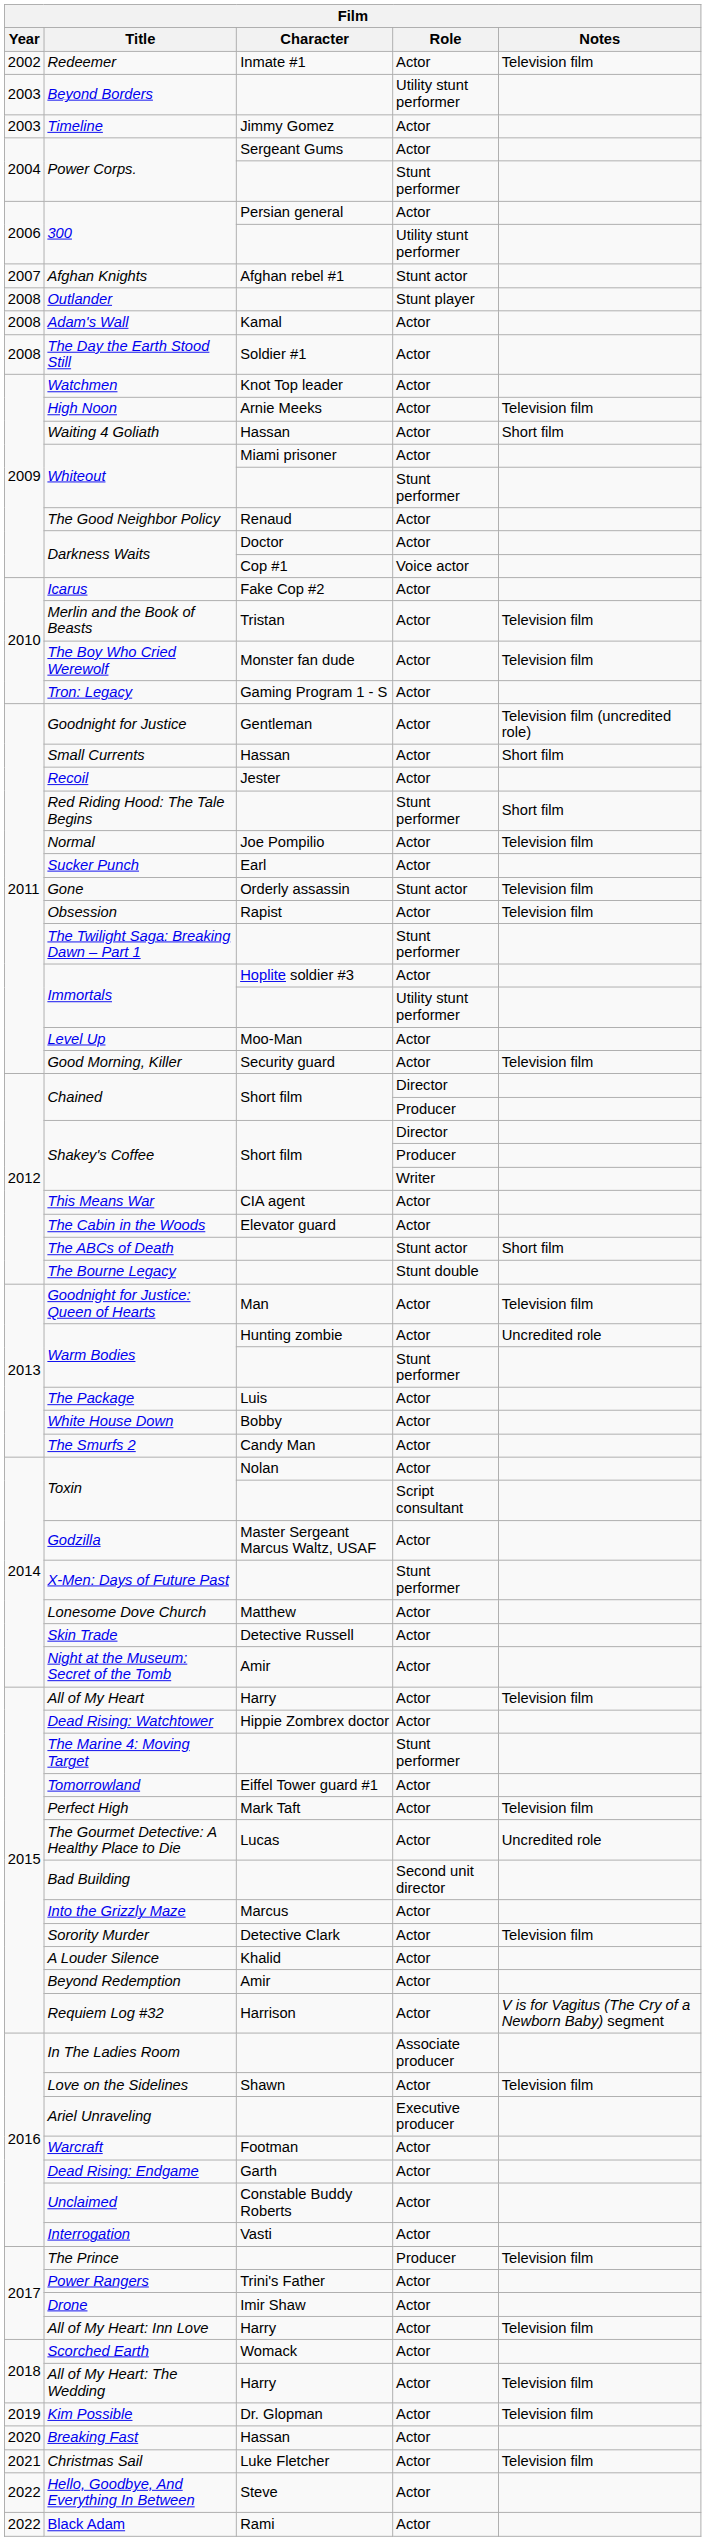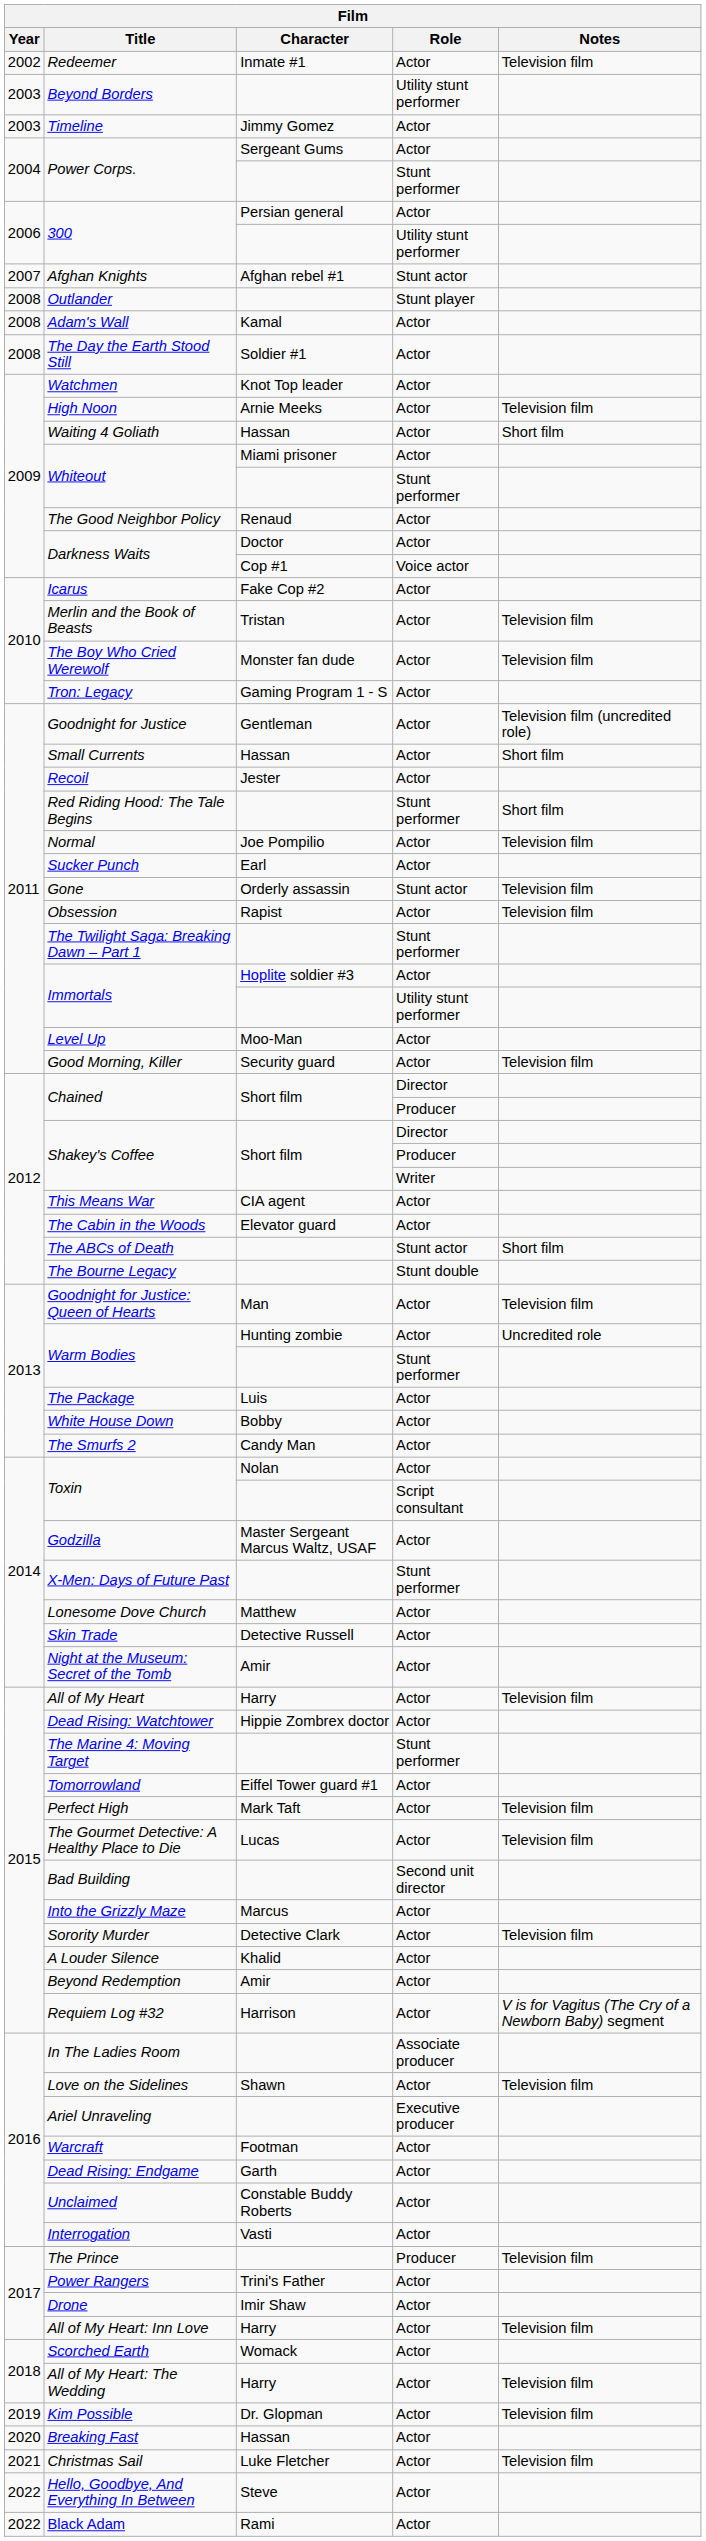The Gourmet Detective: A Healthy Place to Die | Notes: Uncredited role -> Television film
